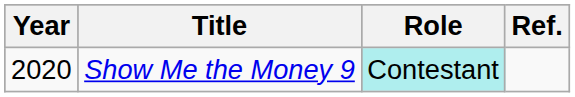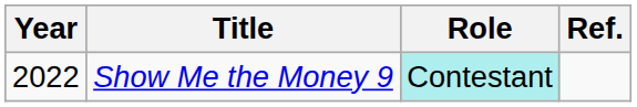Show Me the Money 9 | Year: 2020 -> 2022
